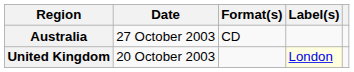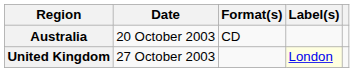Australia | Date: 27 October 2003 -> 20 October 2003
United Kingdom | Date: 20 October 2003 -> 27 October 2003
